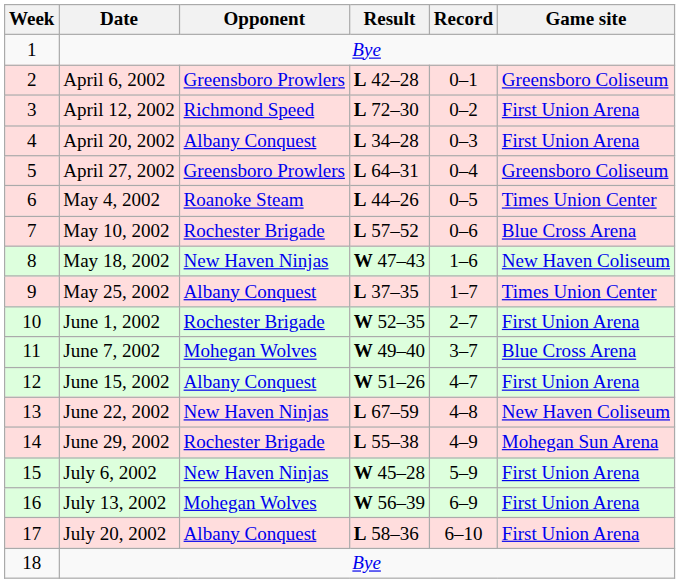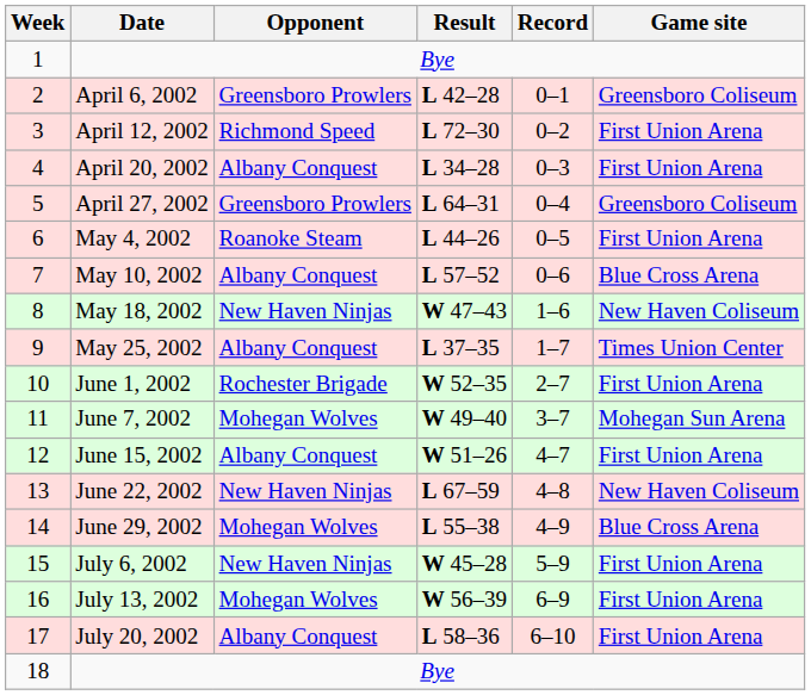May 4, 2002 | Game site: Times Union Center -> First Union Arena
May 10, 2002 | Opponent: Rochester Brigade -> Albany Conquest
June 7, 2002 | Game site: Blue Cross Arena -> Mohegan Sun Arena
June 29, 2002 | Opponent: Rochester Brigade -> Mohegan Wolves
June 29, 2002 | Game site: Mohegan Sun Arena -> Blue Cross Arena
